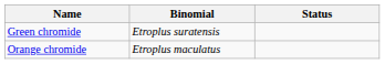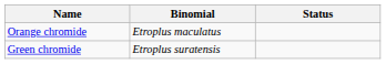rows swapped: Orange chromide <-> Green chromide
